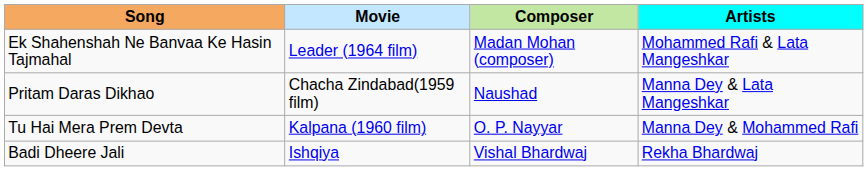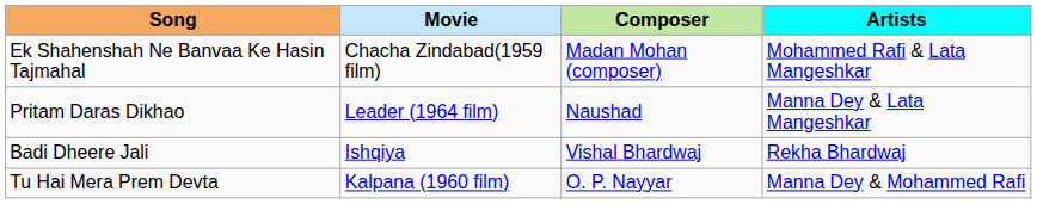Ek Shahenshah Ne Banvaa Ke Hasin Tajmahal | Movie: Leader (1964 film) -> Chacha Zindabad(1959 film)
Pritam Daras Dikhao | Movie: Chacha Zindabad(1959 film) -> Leader (1964 film)
rows swapped: Tu Hai Mera Prem Devta <-> Badi Dheere Jali
